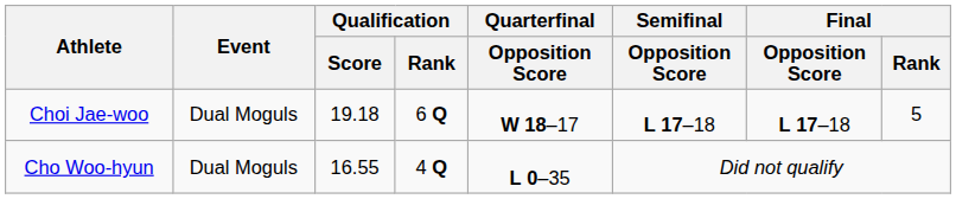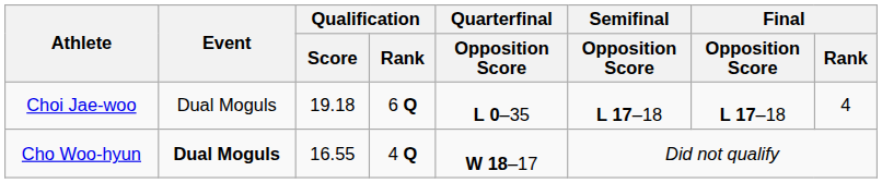Choi Jae-woo | Quarterfinal / Opposition Score: W 18–17 -> L 0–35
Choi Jae-woo | Final / Rank: 5 -> 4
Cho Woo-hyun | Event: normal -> bold
Cho Woo-hyun | Quarterfinal / Opposition Score: L 0–35 -> W 18–17
